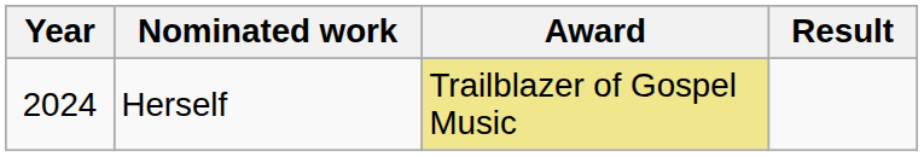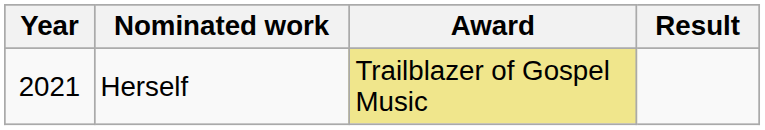Herself | Year: 2024 -> 2021
